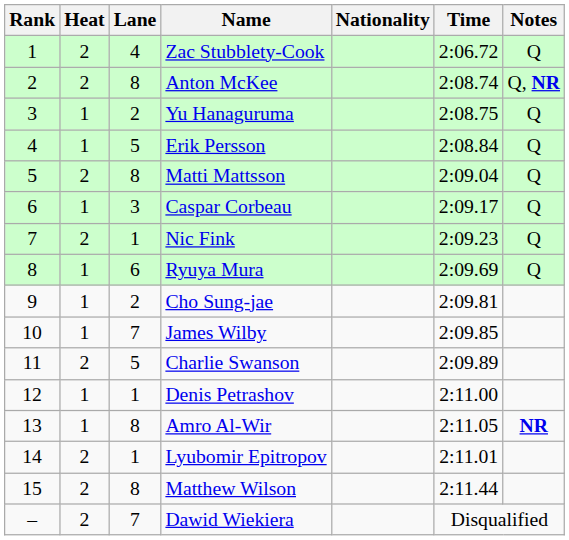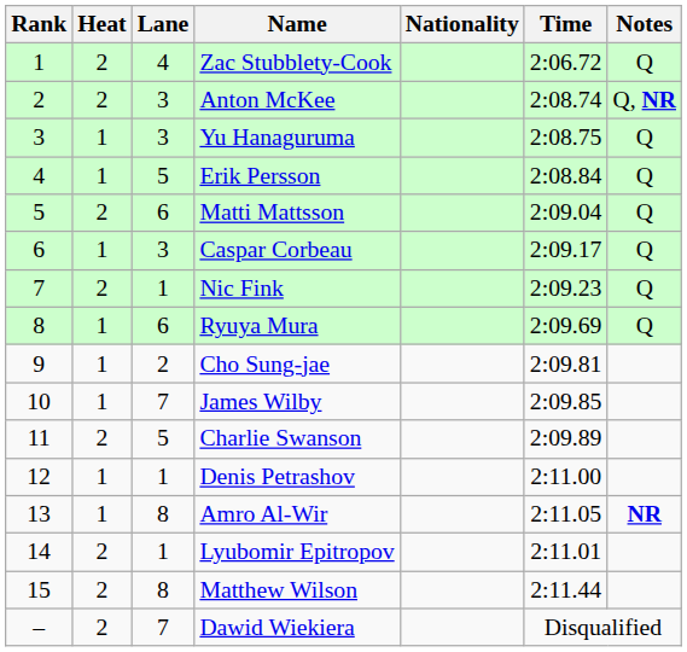Anton McKee | Lane: 8 -> 3
Yu Hanaguruma | Lane: 2 -> 3
Matti Mattsson | Lane: 8 -> 6
